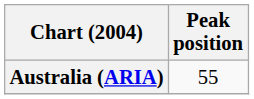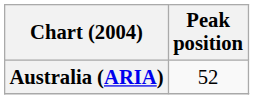Australia (ARIA) | Peak position: 55 -> 52
